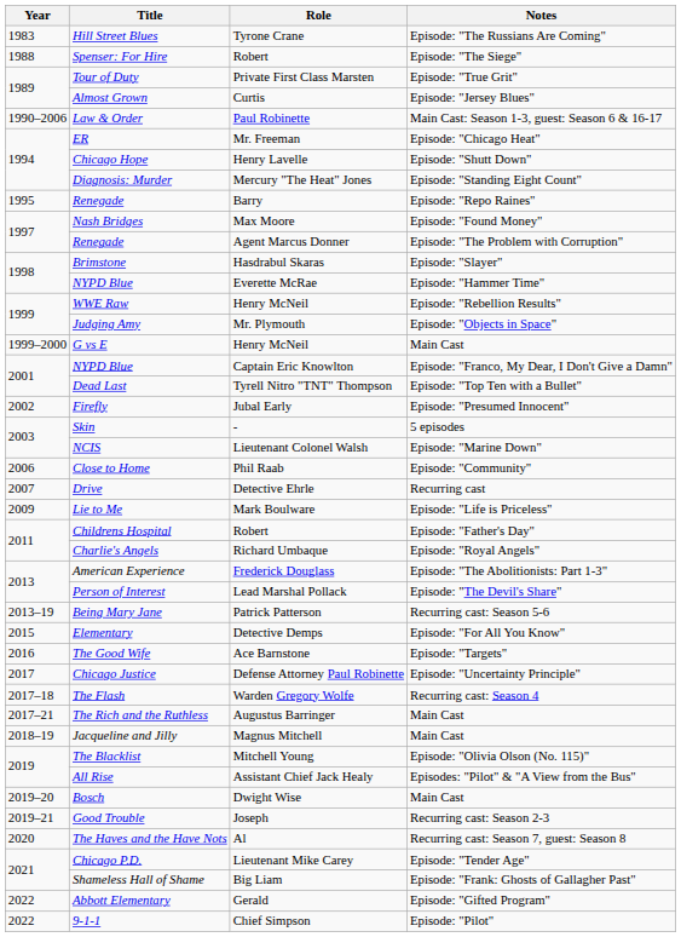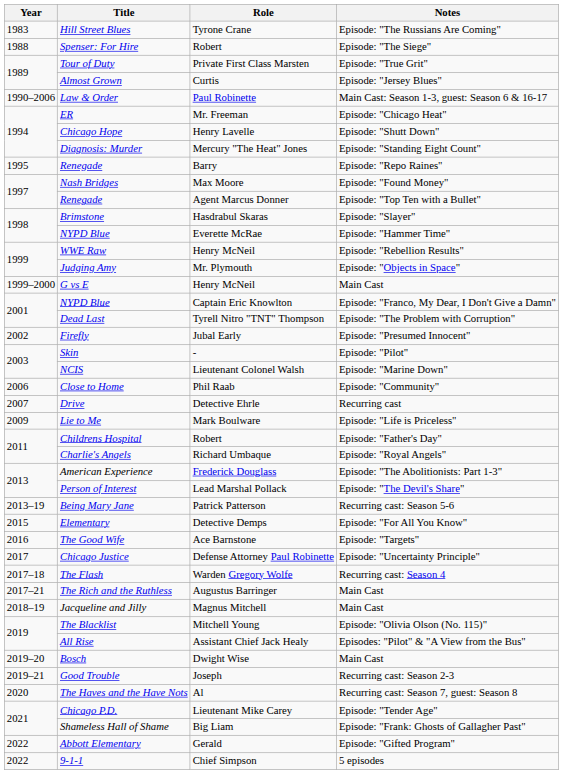Renegade / Agent Marcus Donner | Notes: Episode: "The Problem with Corruption" -> Episode: "Top Ten with a Bullet"
Dead Last | Notes: Episode: "Top Ten with a Bullet" -> Episode: "The Problem with Corruption"
Skin | Notes: 5 episodes -> Episode: "Pilot"
9-1-1 | Notes: Episode: "Pilot" -> 5 episodes
